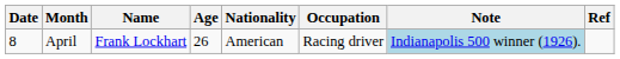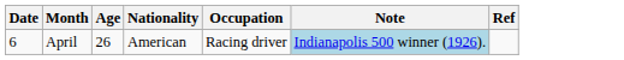- column: Name | Frank Lockhart
April | Date: 8 -> 6
